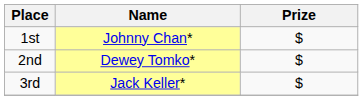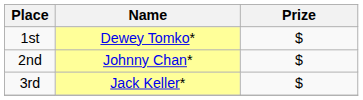1st | Name: Johnny Chan* -> Dewey Tomko*
2nd | Name: Dewey Tomko* -> Johnny Chan*
